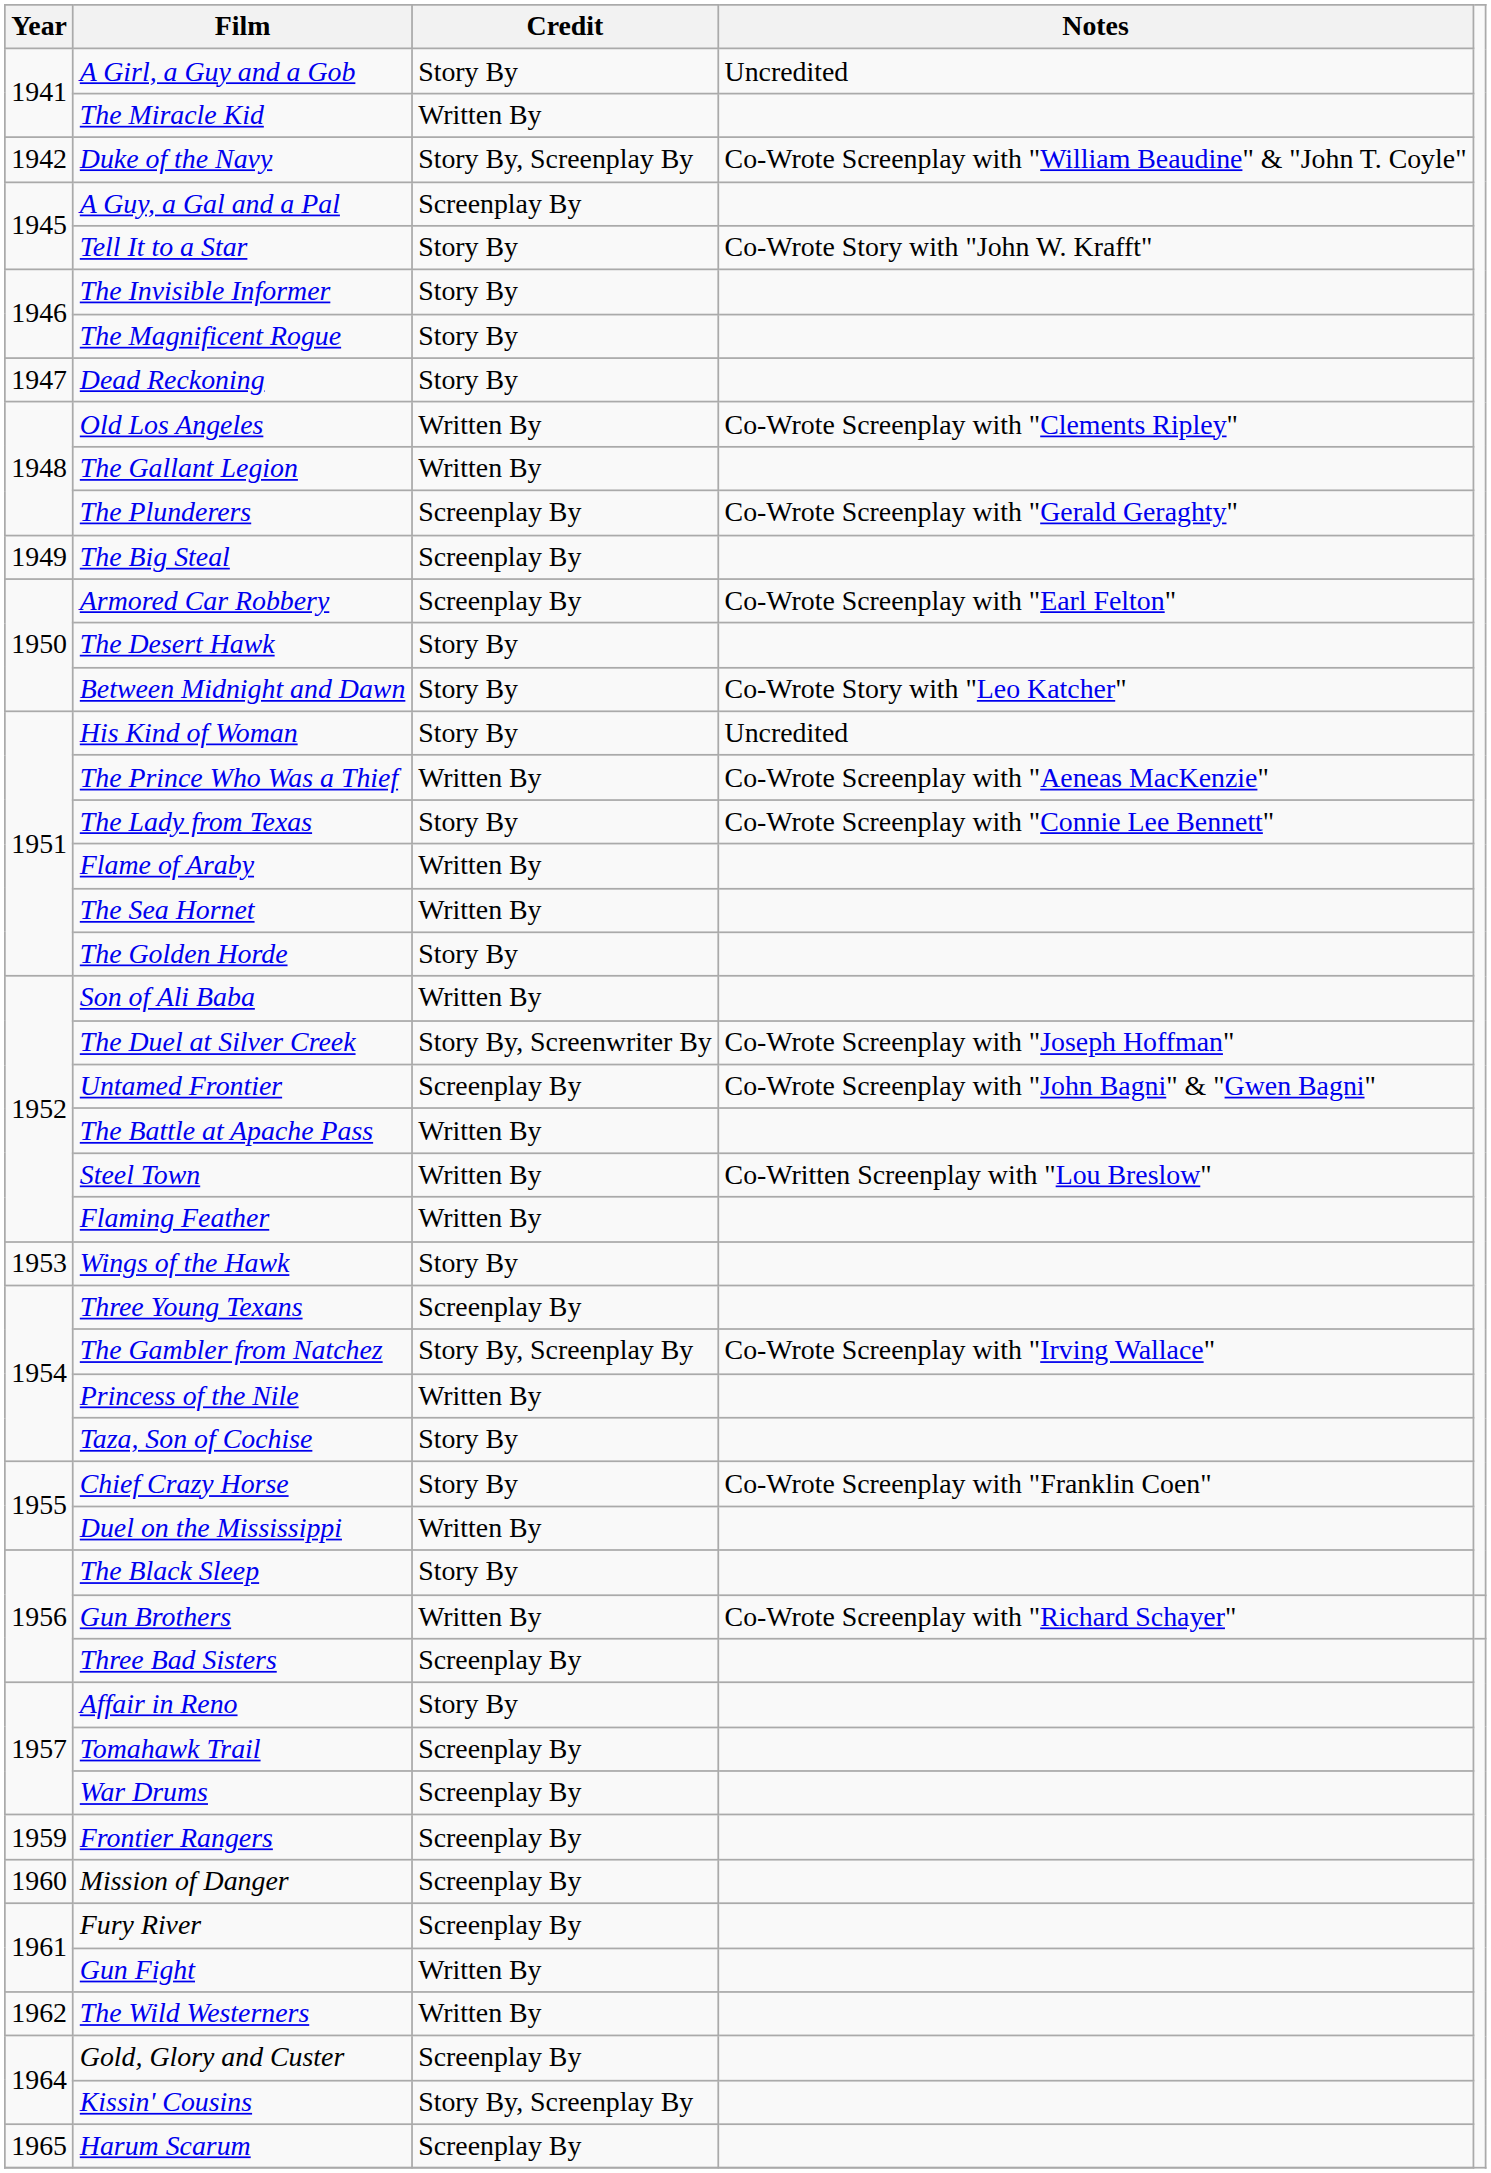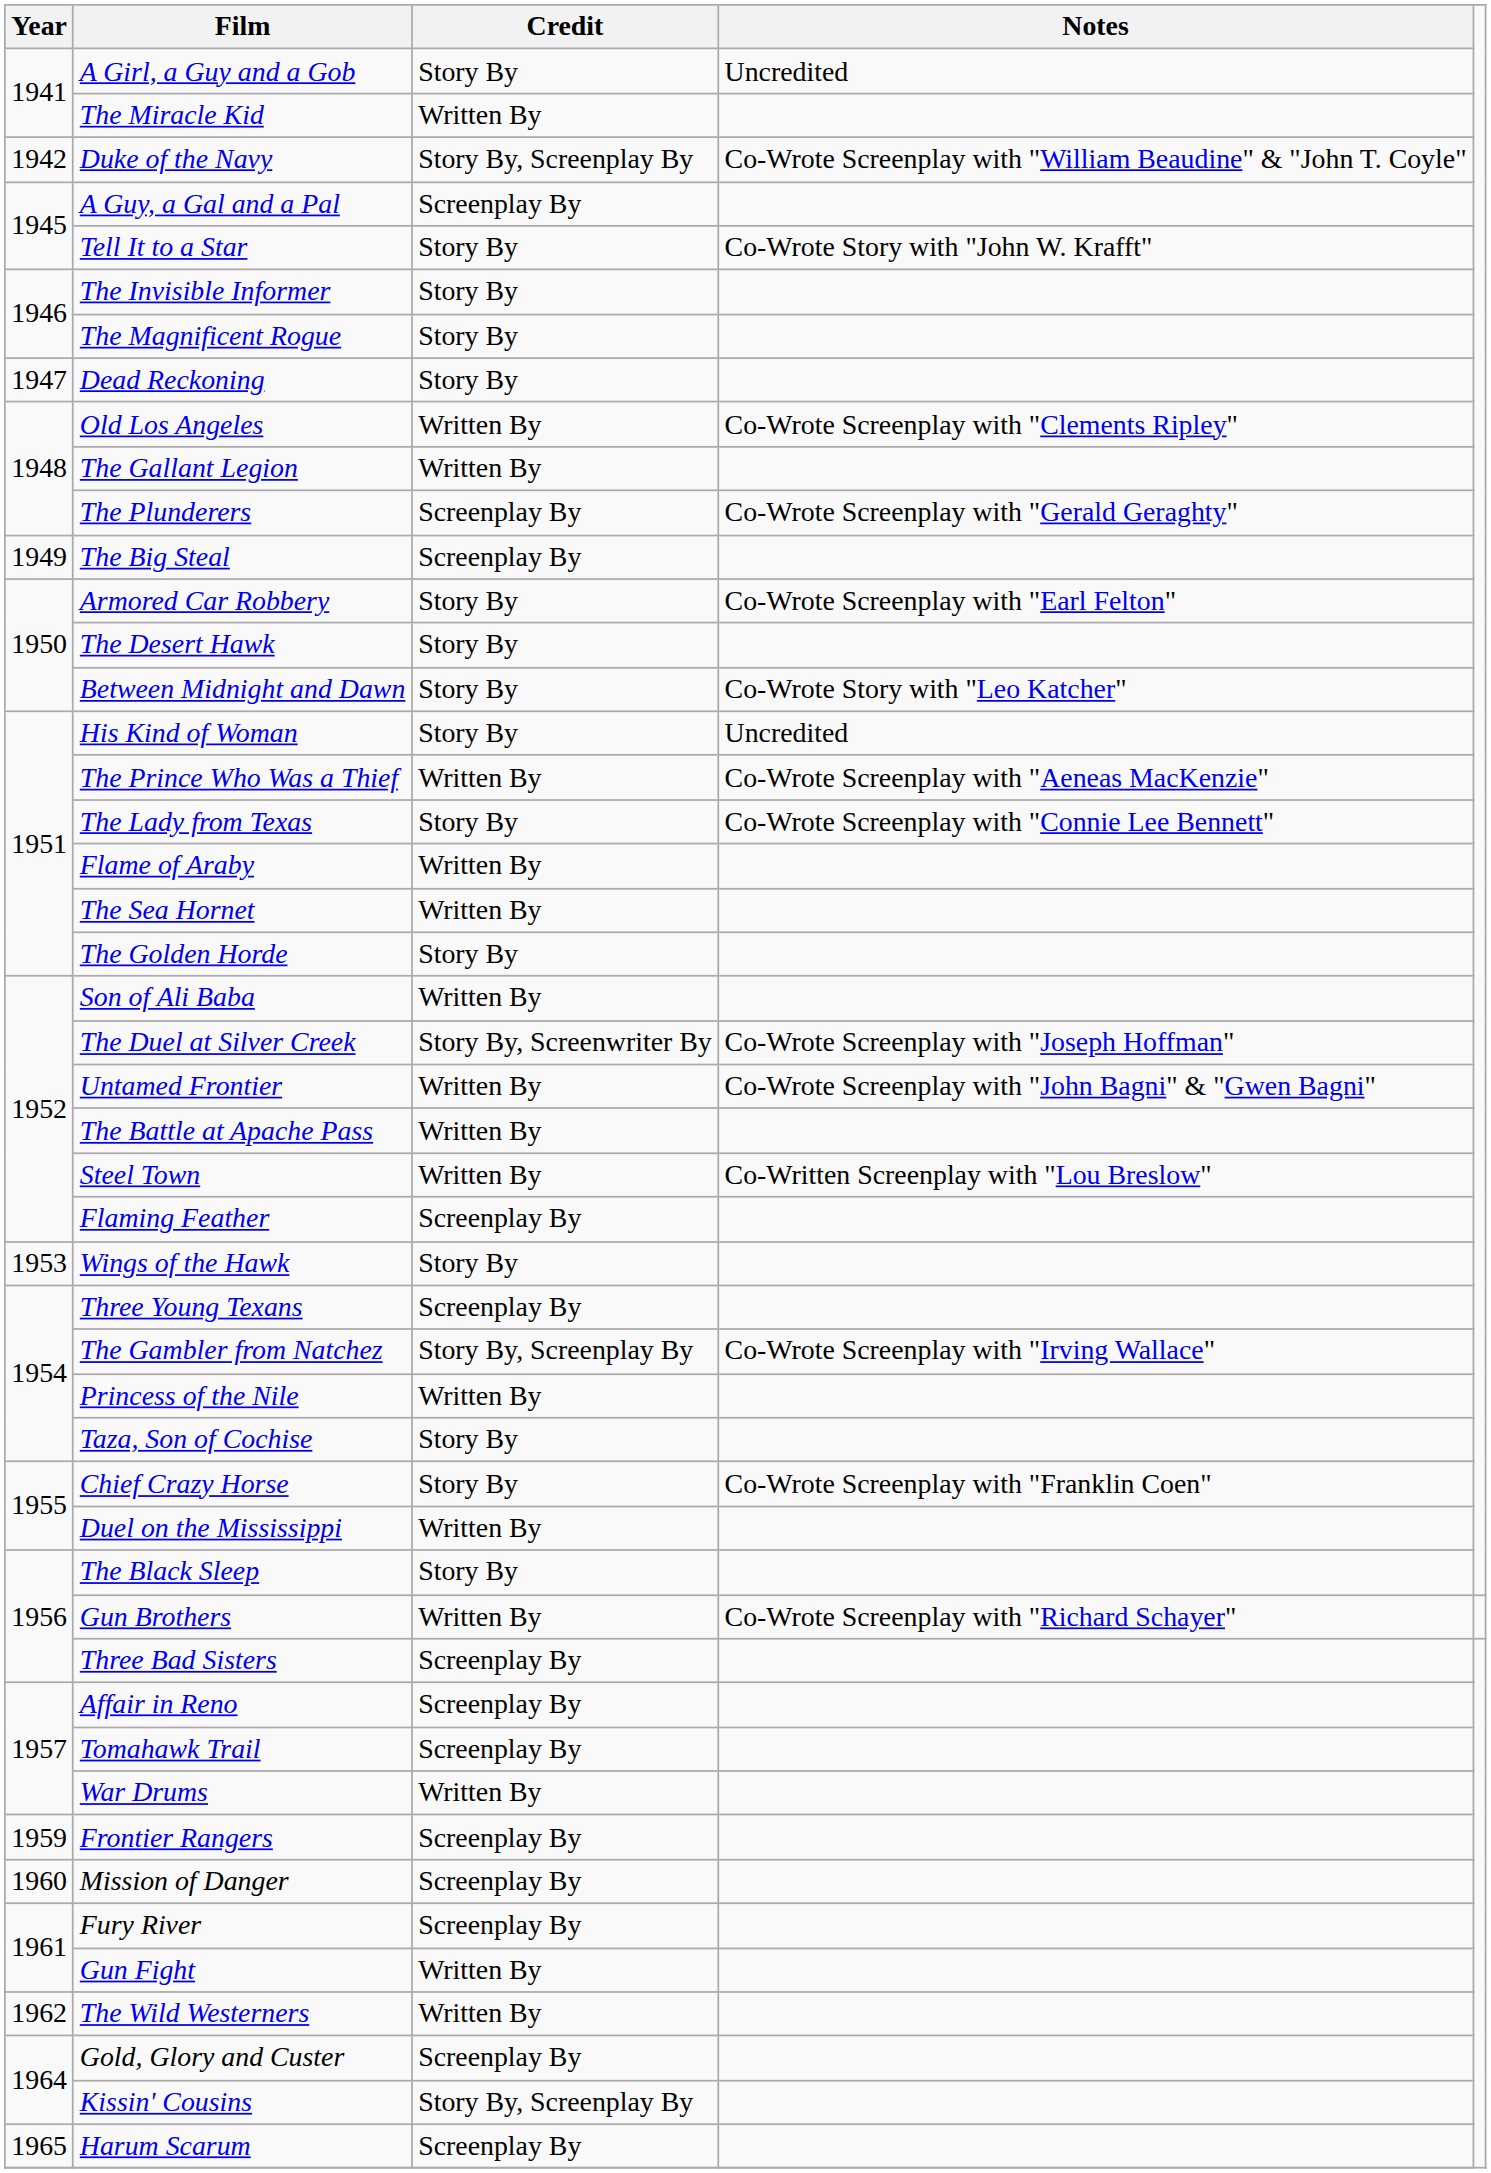Armored Car Robbery | Credit: Screenplay By -> Story By
Untamed Frontier | Credit: Screenplay By -> Written By
Flaming Feather | Credit: Written By -> Screenplay By
Affair in Reno | Credit: Story By -> Screenplay By
War Drums | Credit: Screenplay By -> Written By
